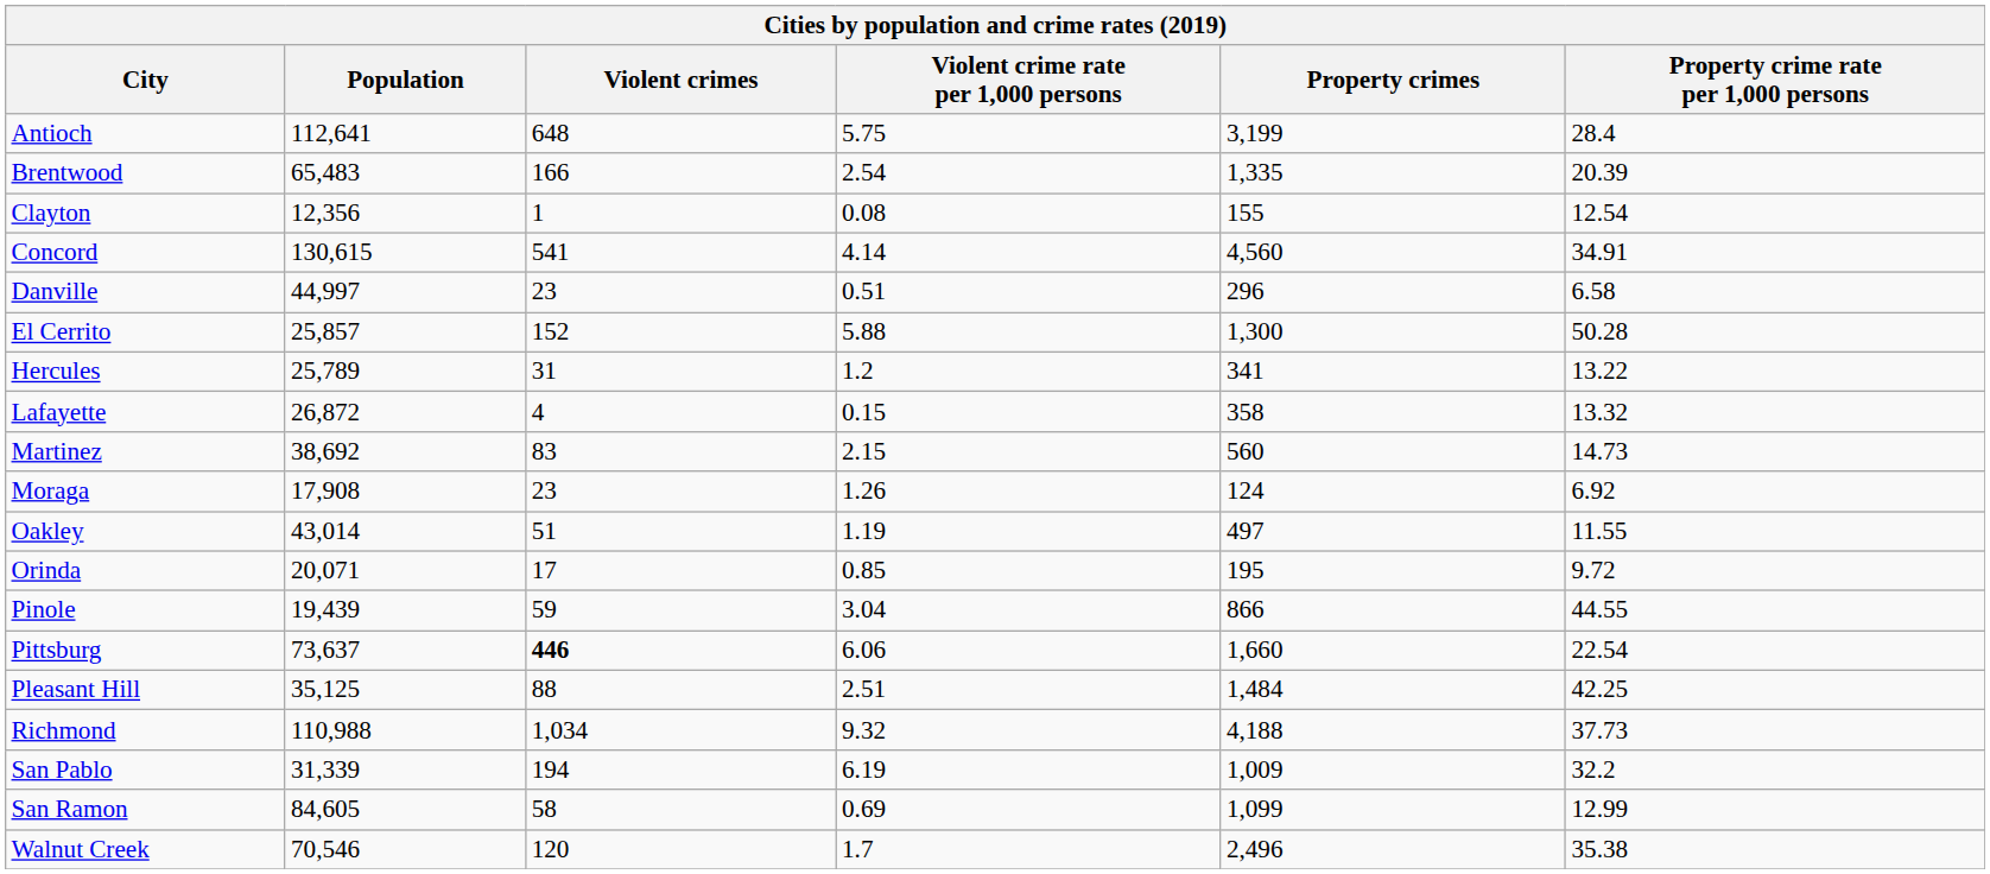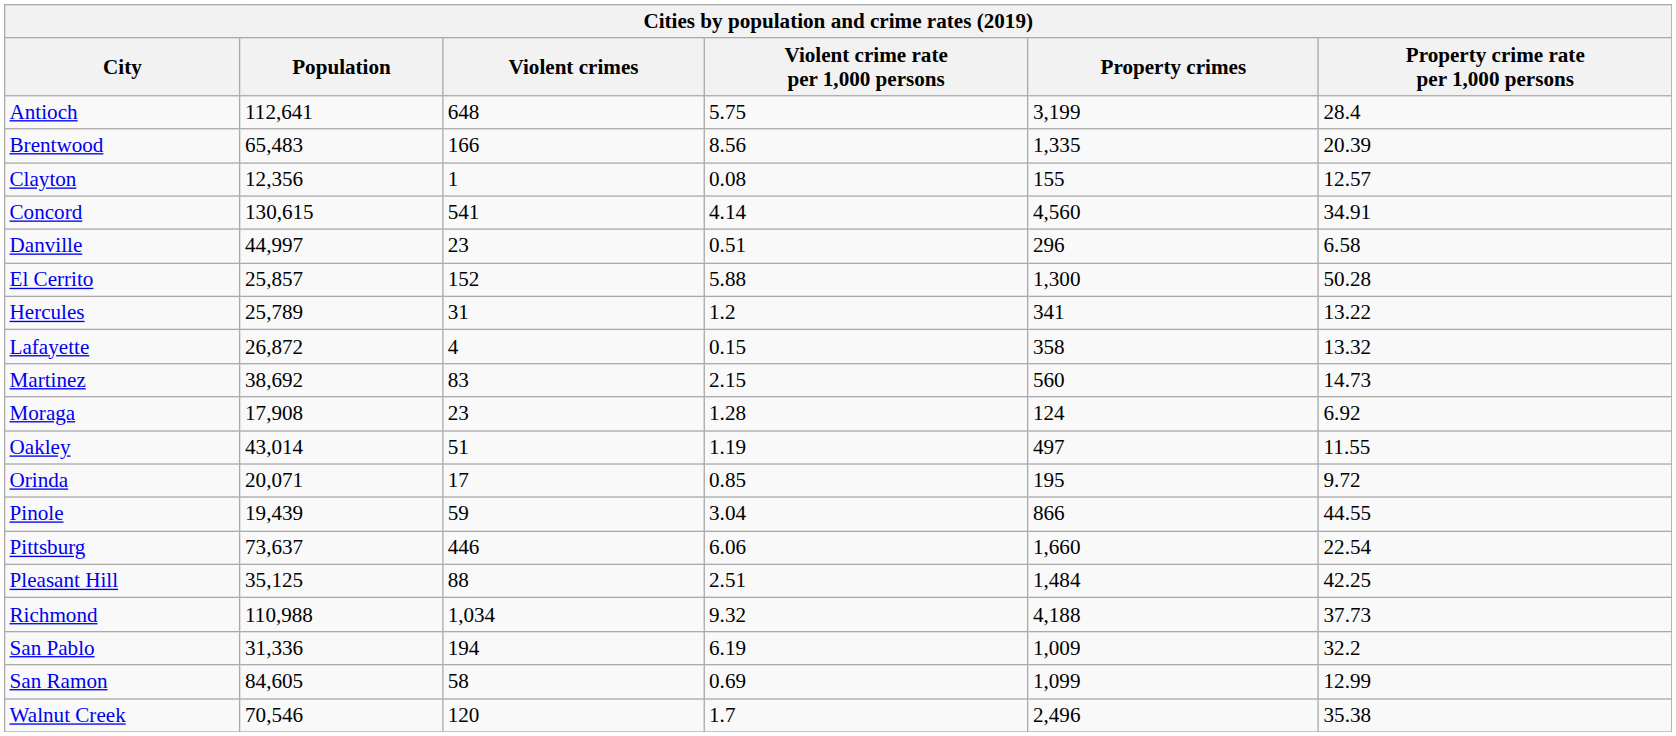Brentwood | Violent crime rate per 1,000 persons: 2.54 -> 8.56
Clayton | Property crime rate per 1,000 persons: 12.54 -> 12.57
Moraga | Violent crime rate per 1,000 persons: 1.26 -> 1.28
Pittsburg | Violent crimes: bold -> normal
San Pablo | Population: 31,339 -> 31,336
